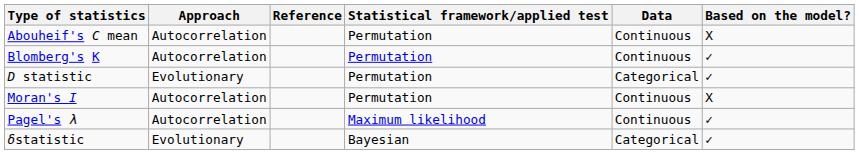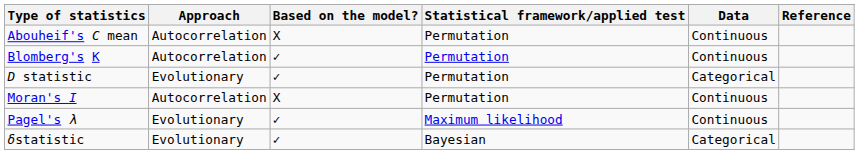columns swapped: Based on the model? <-> Reference
Pagel's λ | Approach: Autocorrelation -> Evolutionary
